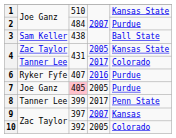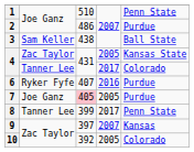1 | column 5: Kansas State -> Penn State
2 | column 3: 484 -> 486
